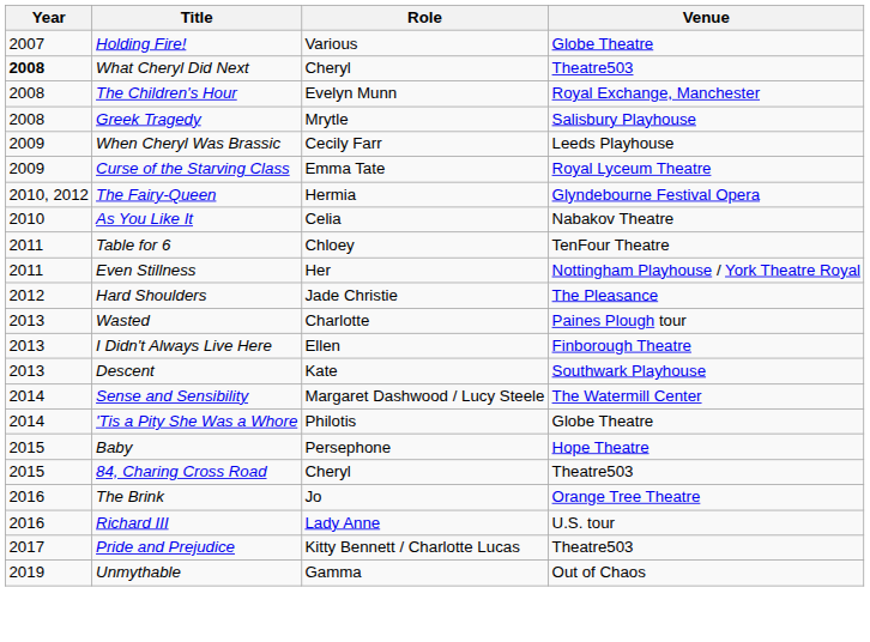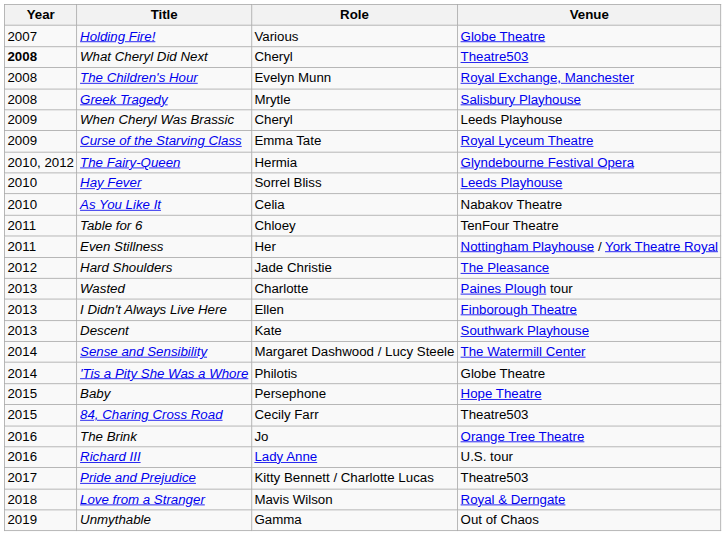When Cheryl Was Brassic | Role: Cecily Farr -> Cheryl
+ row: 2010 | Hay Fever | Sorrel Bliss | Leeds Playhouse
84, Charing Cross Road | Role: Cheryl -> Cecily Farr
+ row: 2018 | Love from a Stranger | Mavis Wilson | Royal & Derngate
